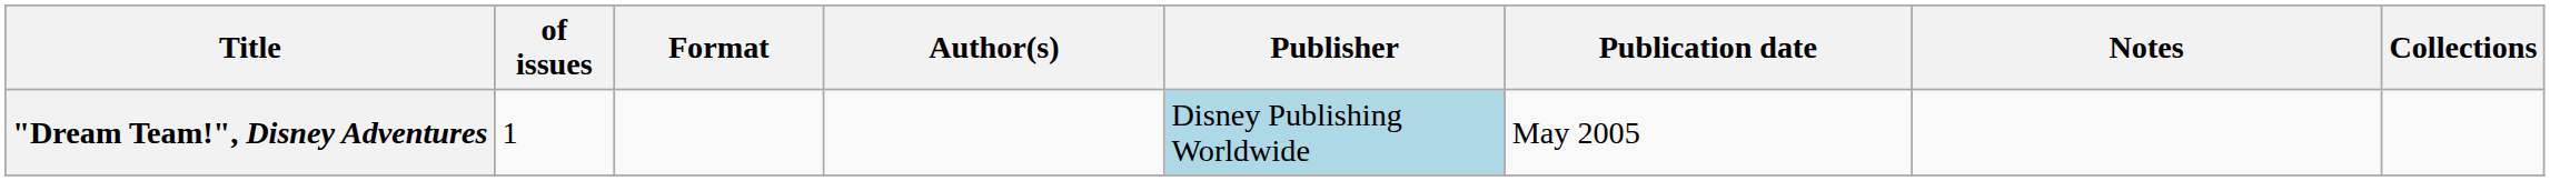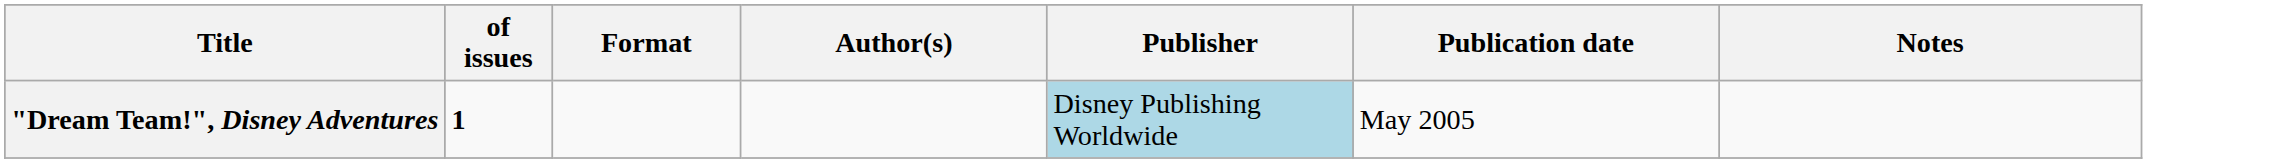- column: Collections
"Dream Team!", Disney Adventures | of issues: normal -> bold
